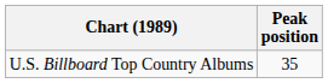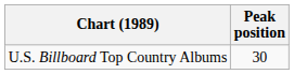U.S. Billboard Top Country Albums | Peak position: 35 -> 30
